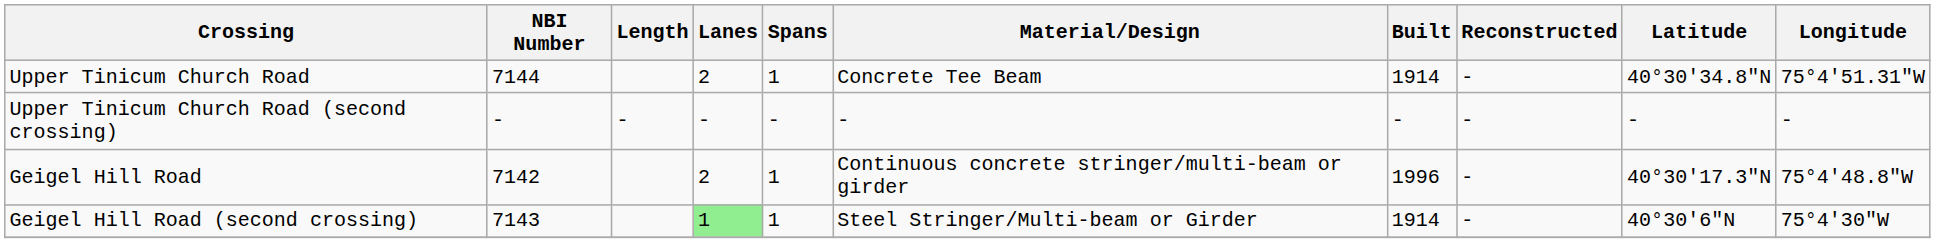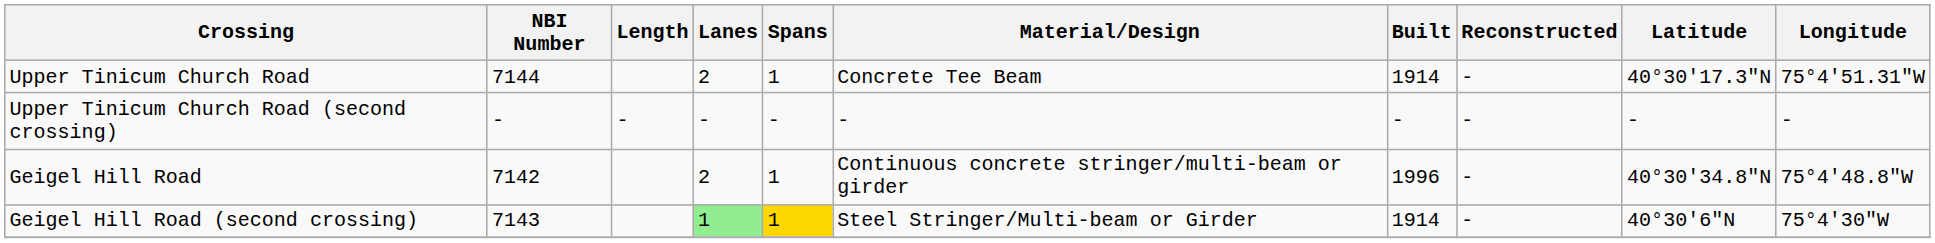Upper Tinicum Church Road | Latitude: 40°30'34.8"N -> 40°30'17.3"N
Geigel Hill Road | Latitude: 40°30'17.3"N -> 40°30'34.8"N
Geigel Hill Road (second crossing) | Spans: no background -> gold background
